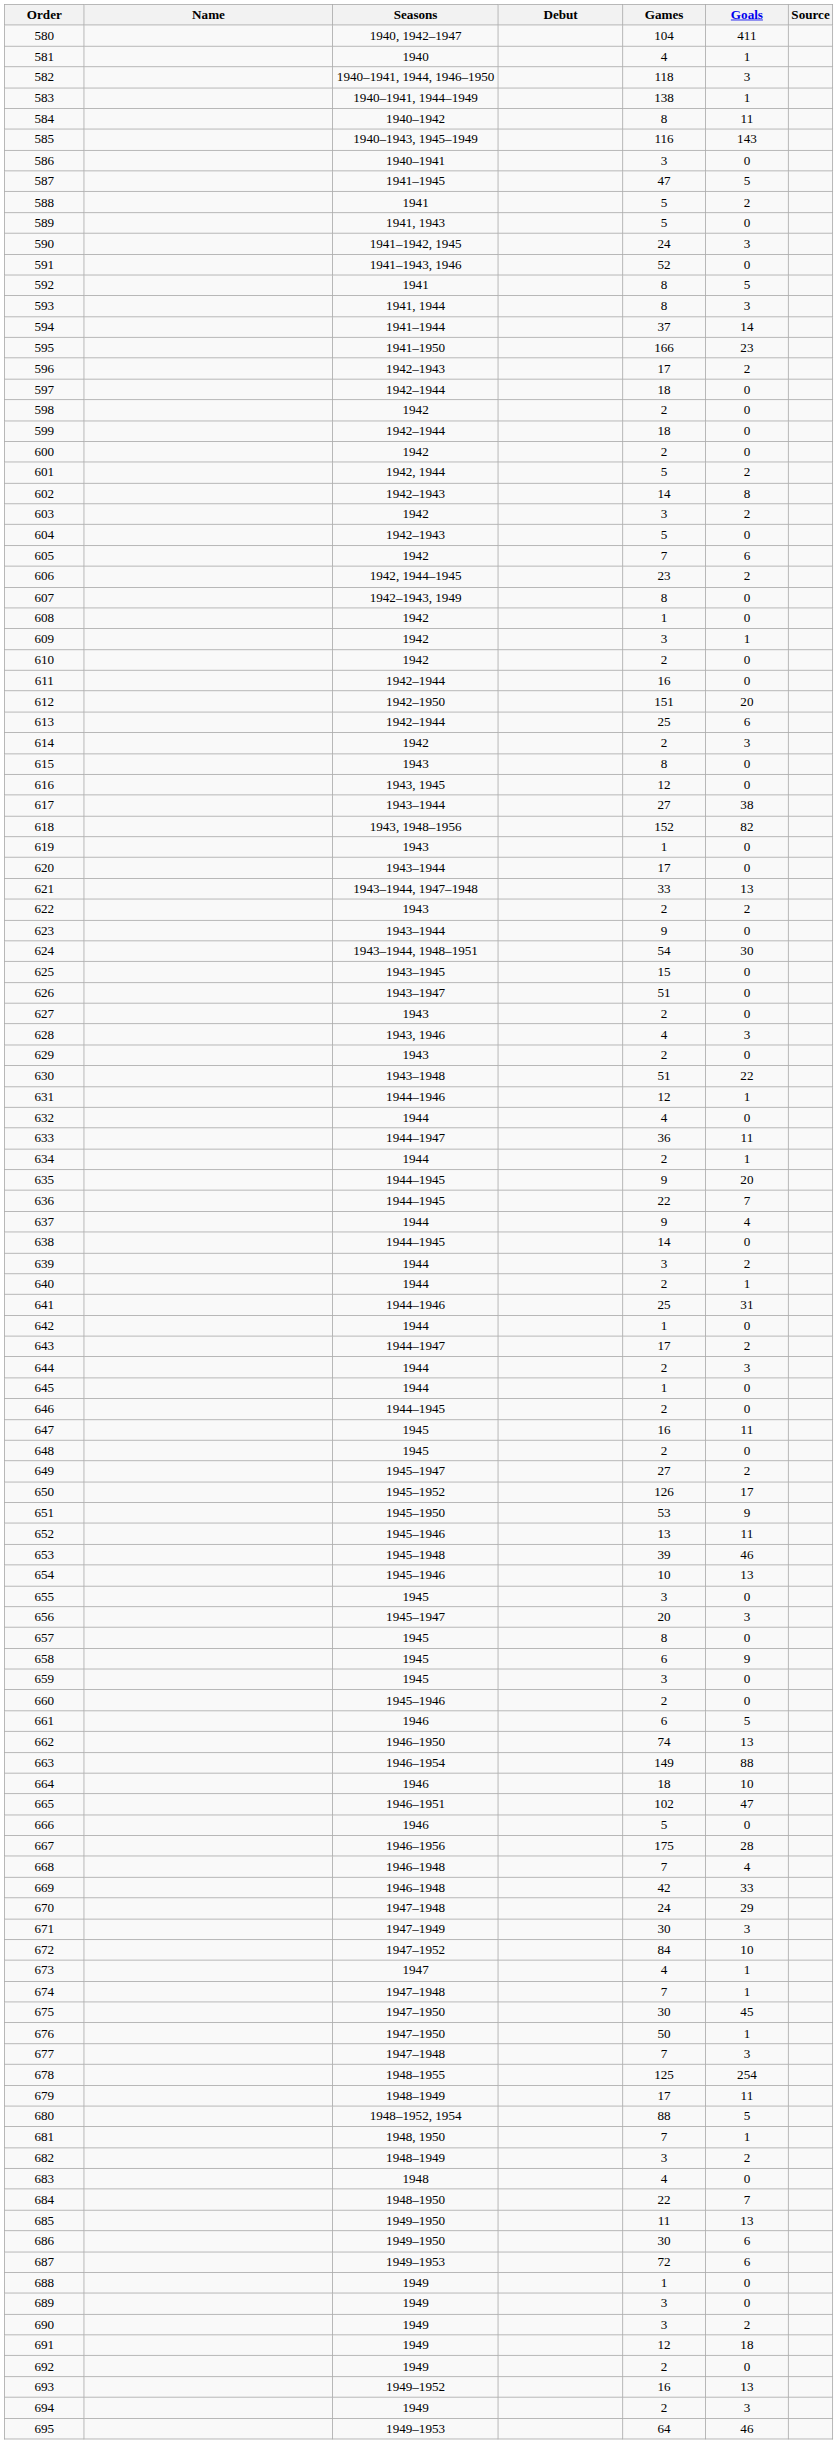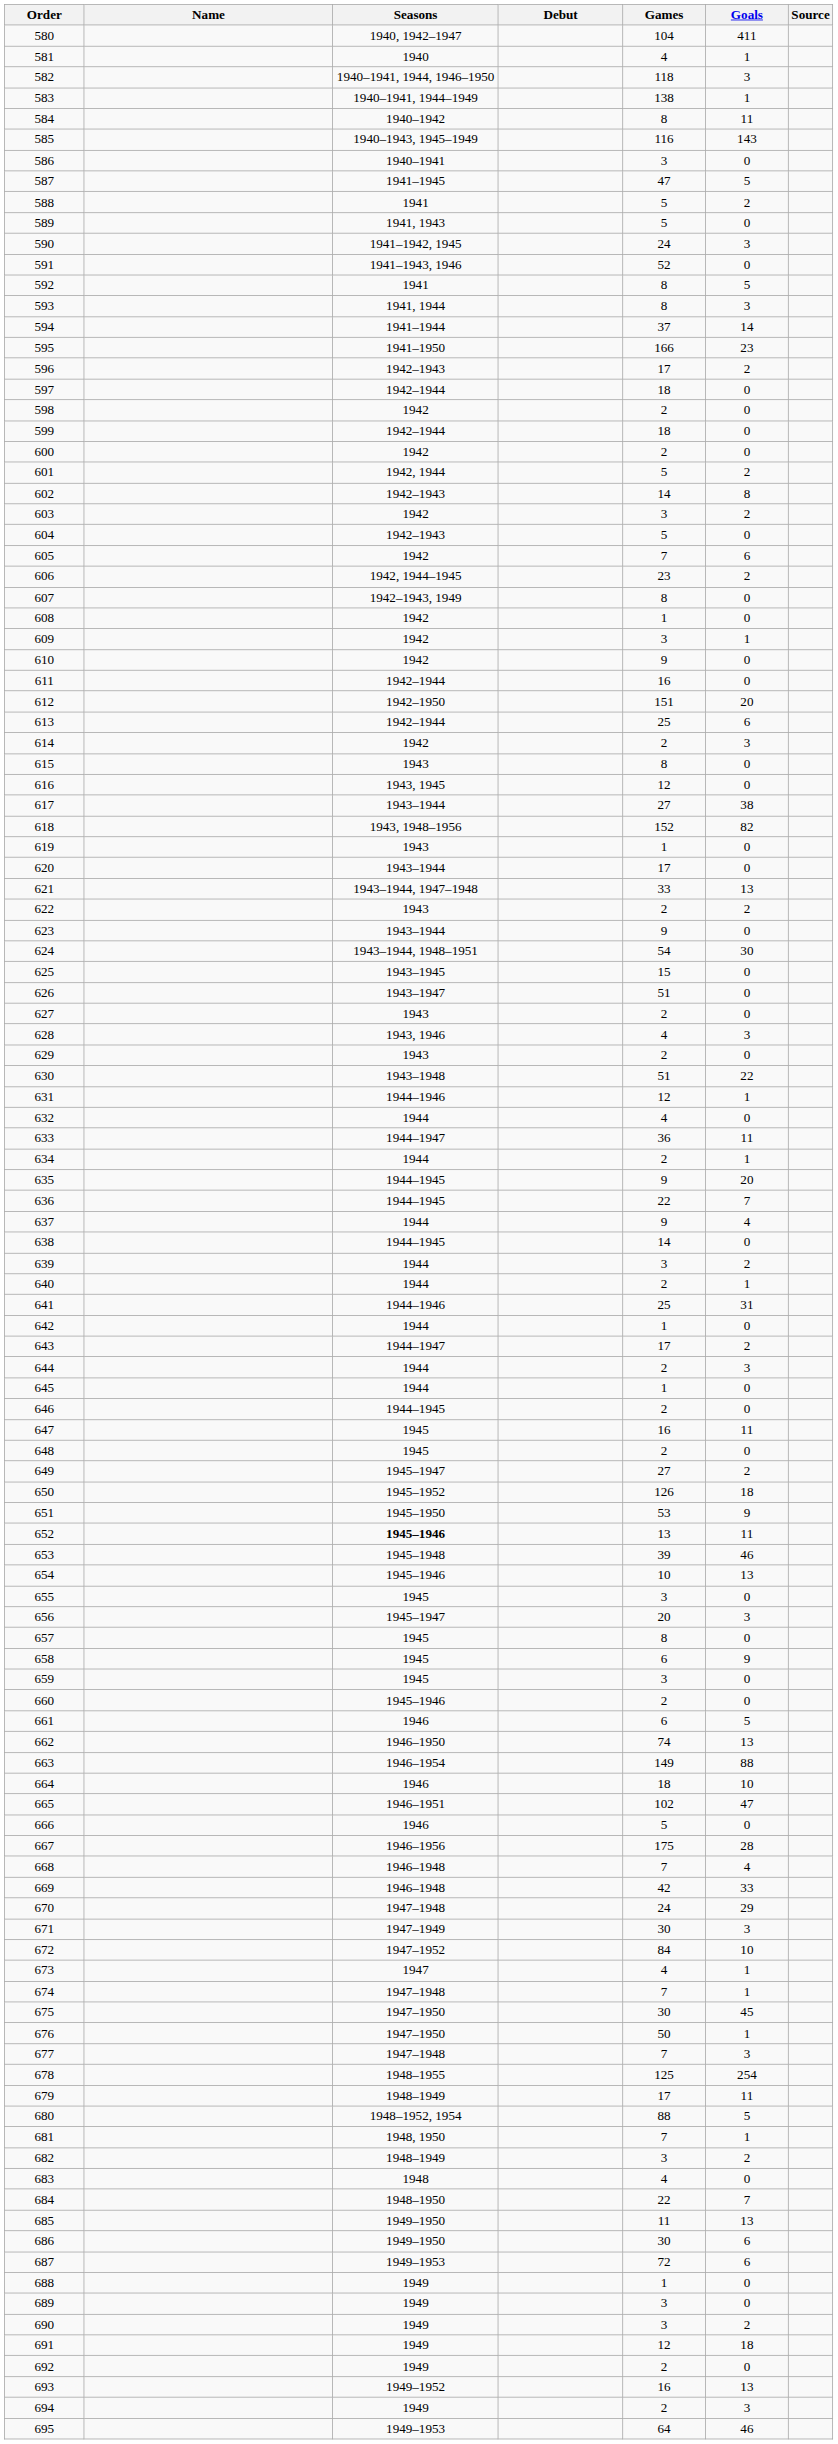610 | Games: 2 -> 9
650 | Goals: 17 -> 18
652 | Seasons: normal -> bold
